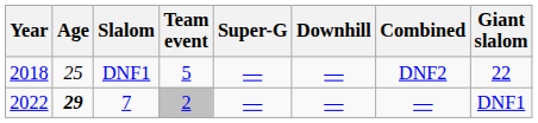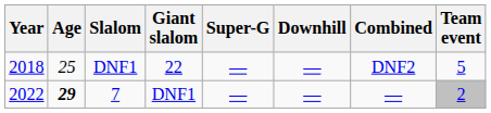columns swapped: Giant slalom <-> Team event
